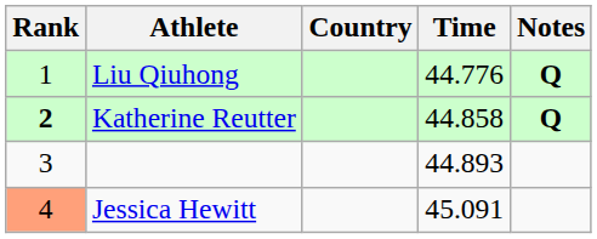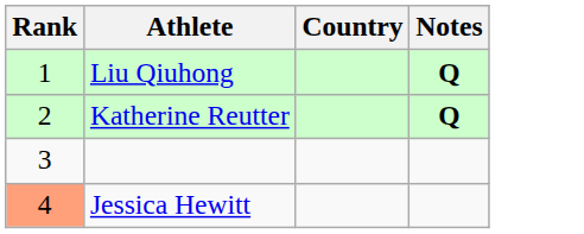- column: Time | 44.776 | 44.858 | 44.893 | 45.091
Katherine Reutter | Rank: bold -> normal
